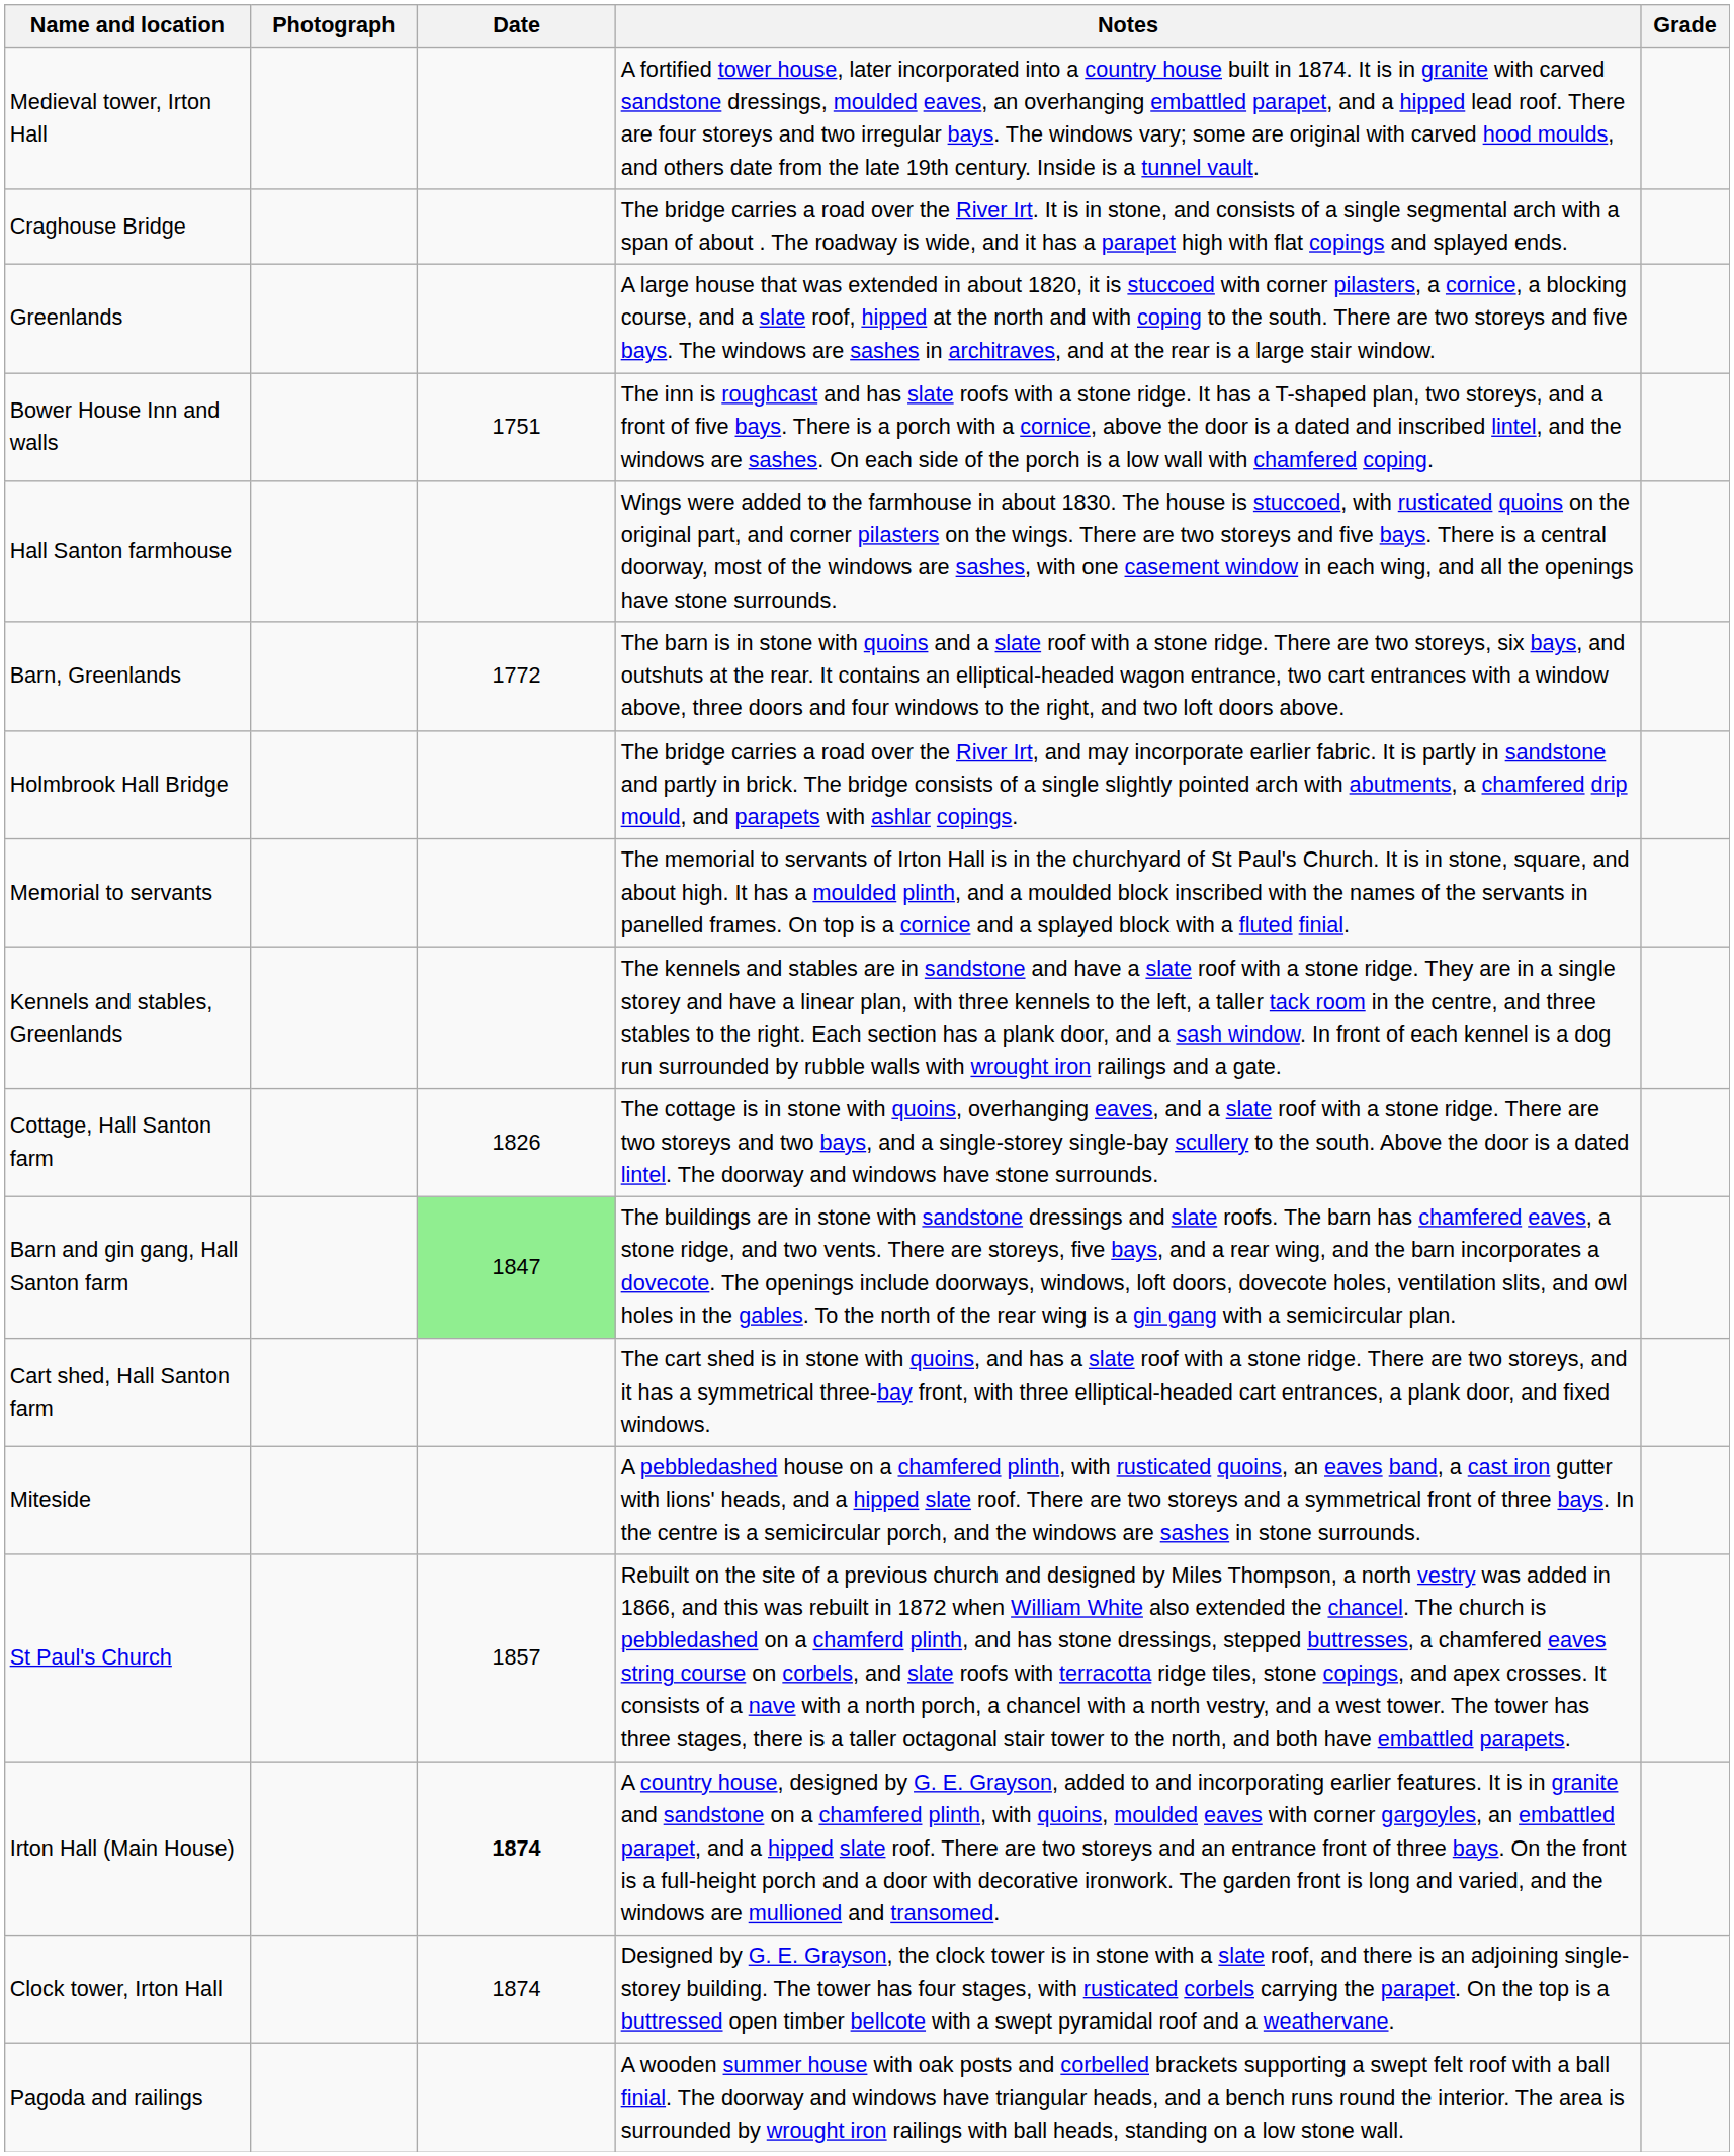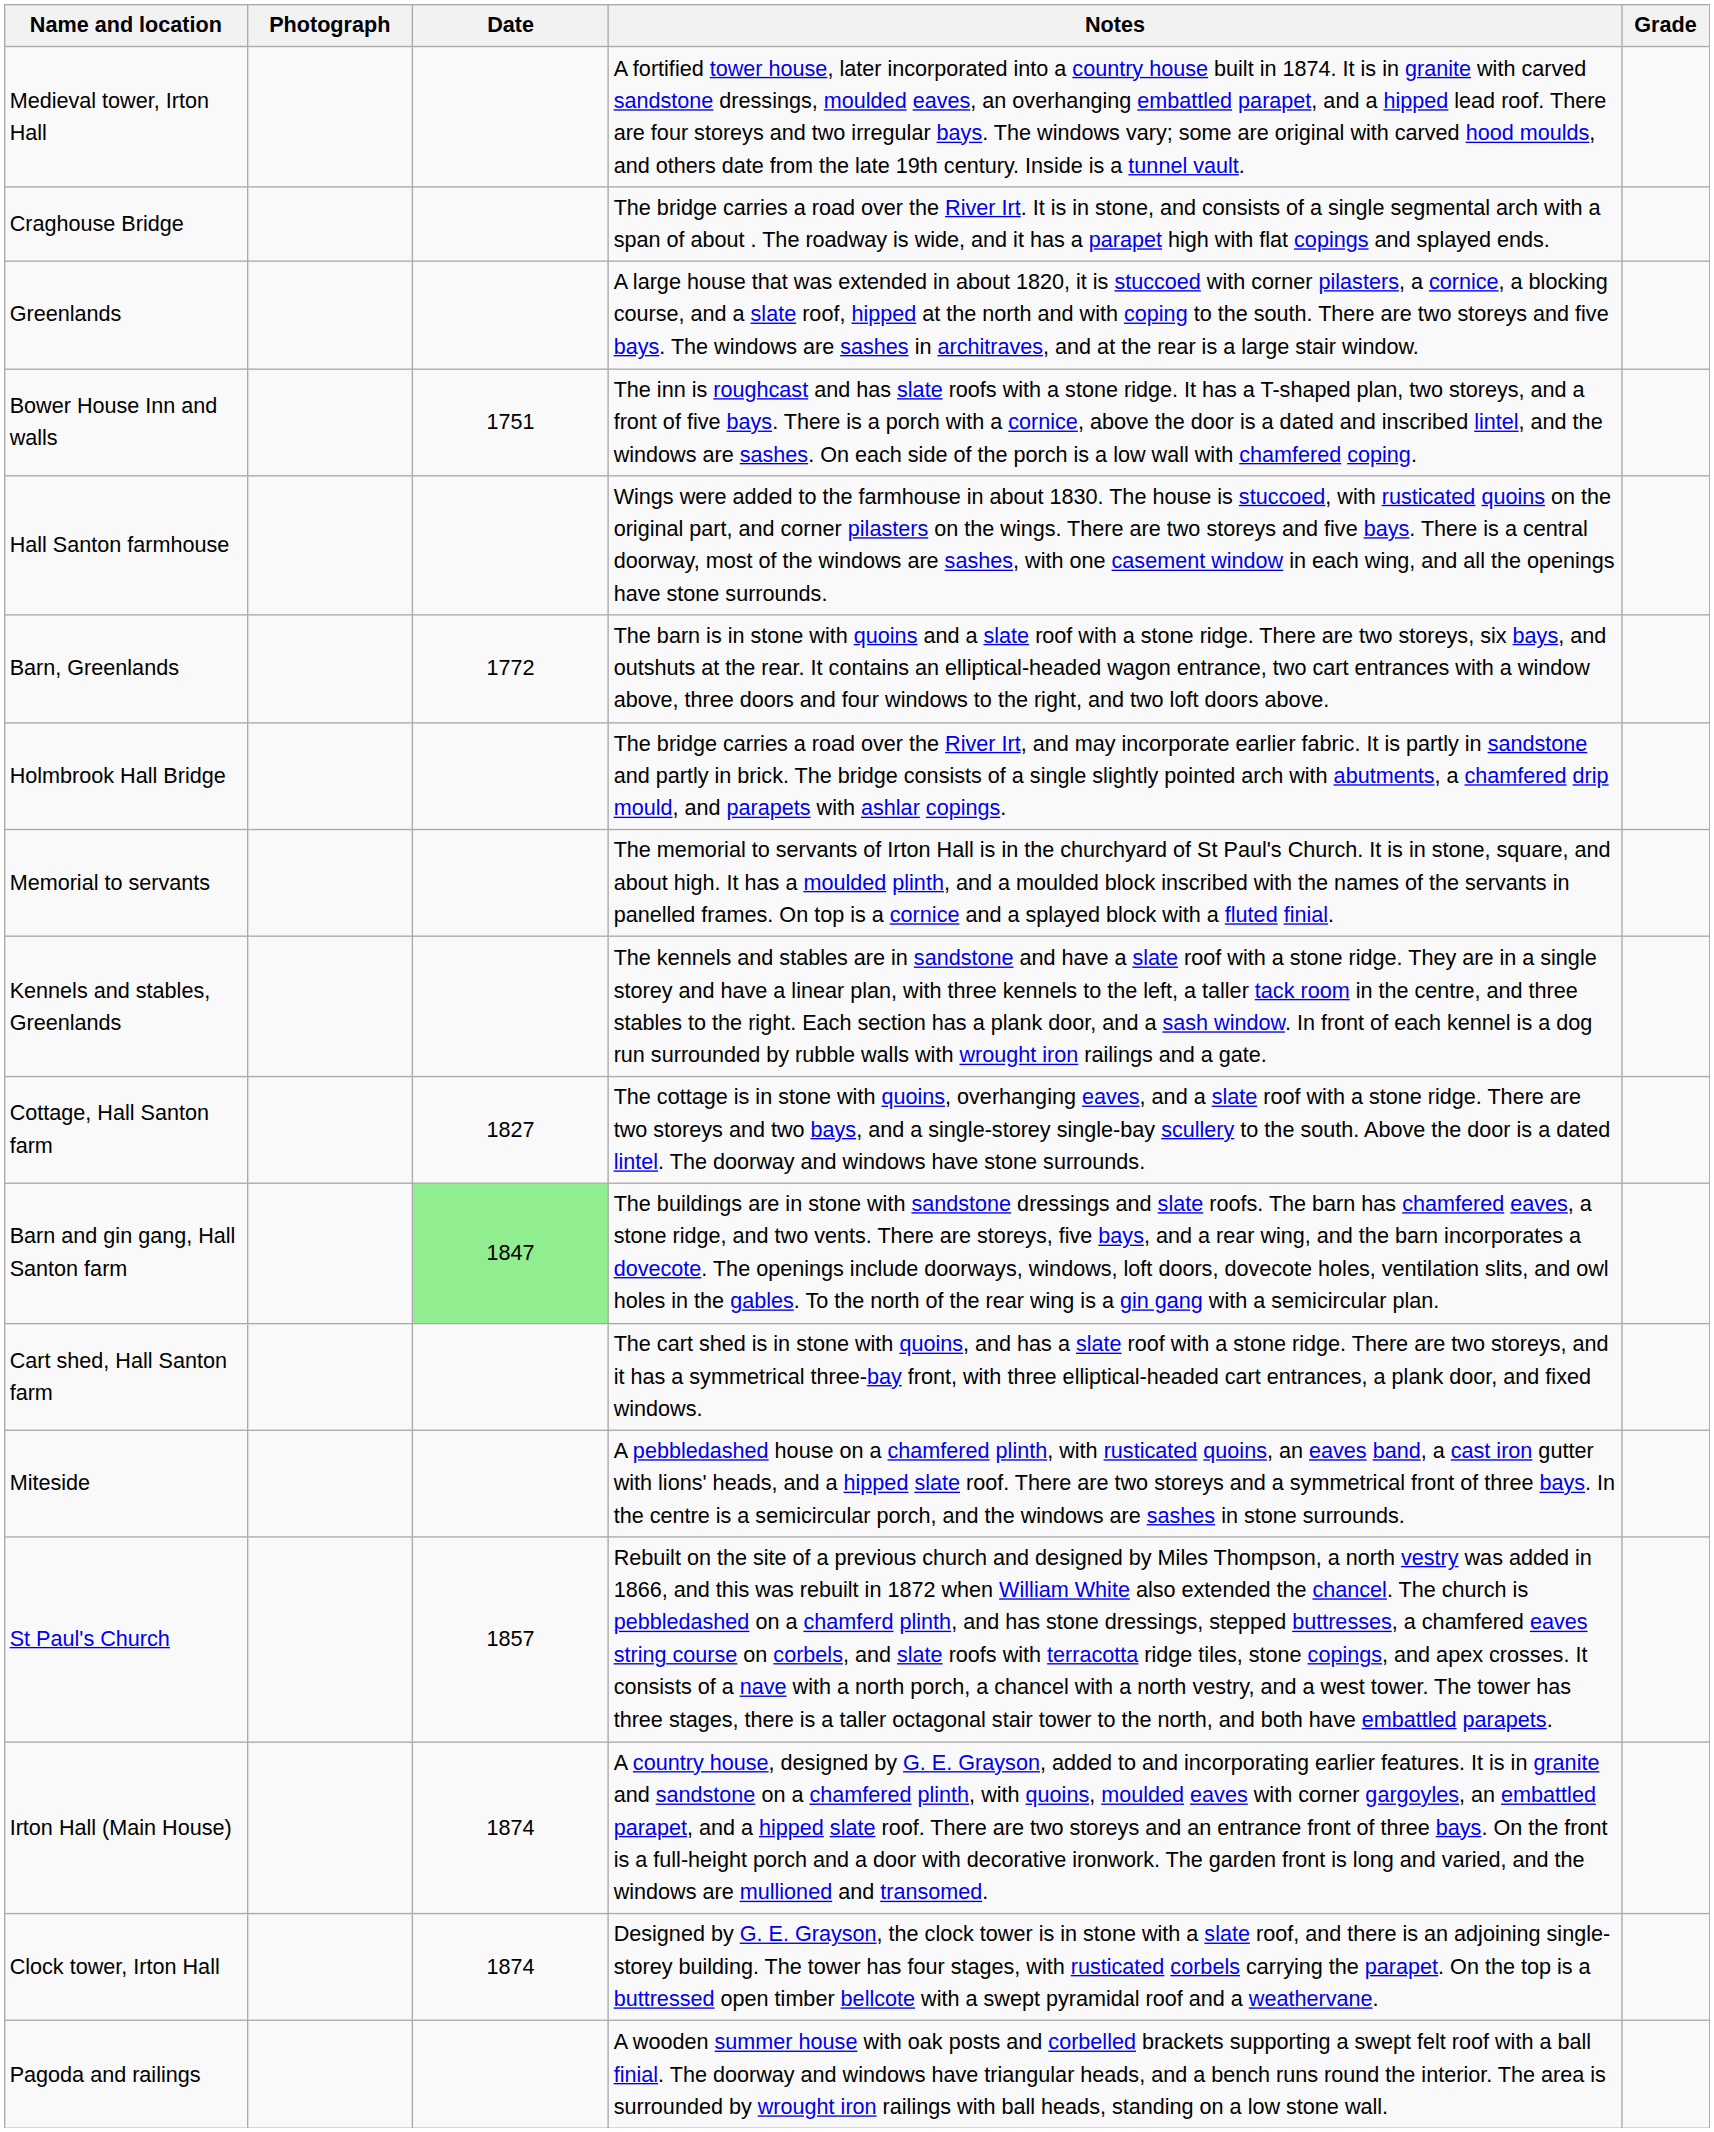Cottage, Hall Santon farm | Date: 1826 -> 1827
Irton Hall (Main House) | Date: bold -> normal
